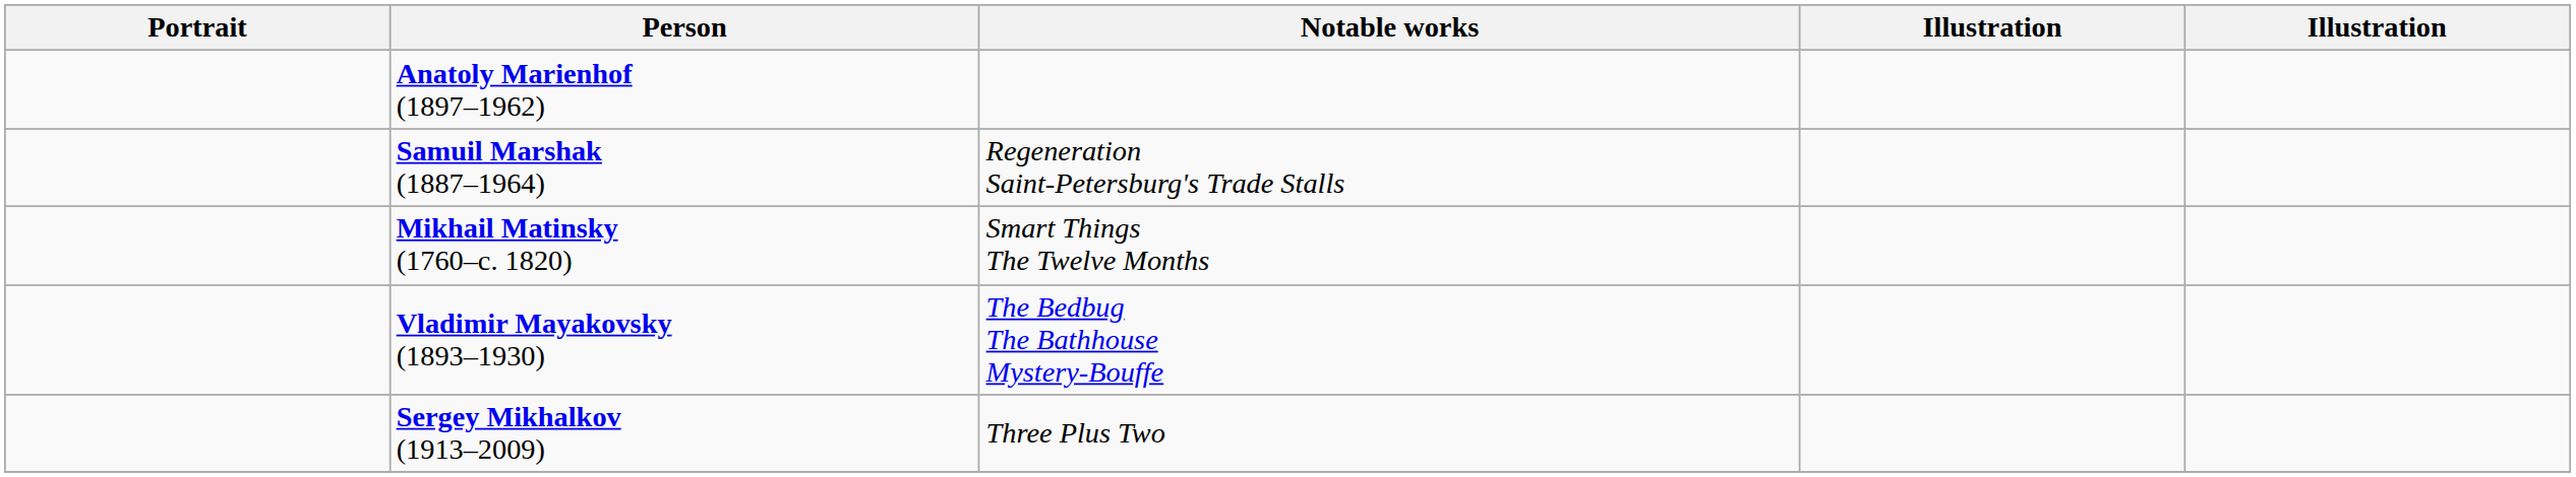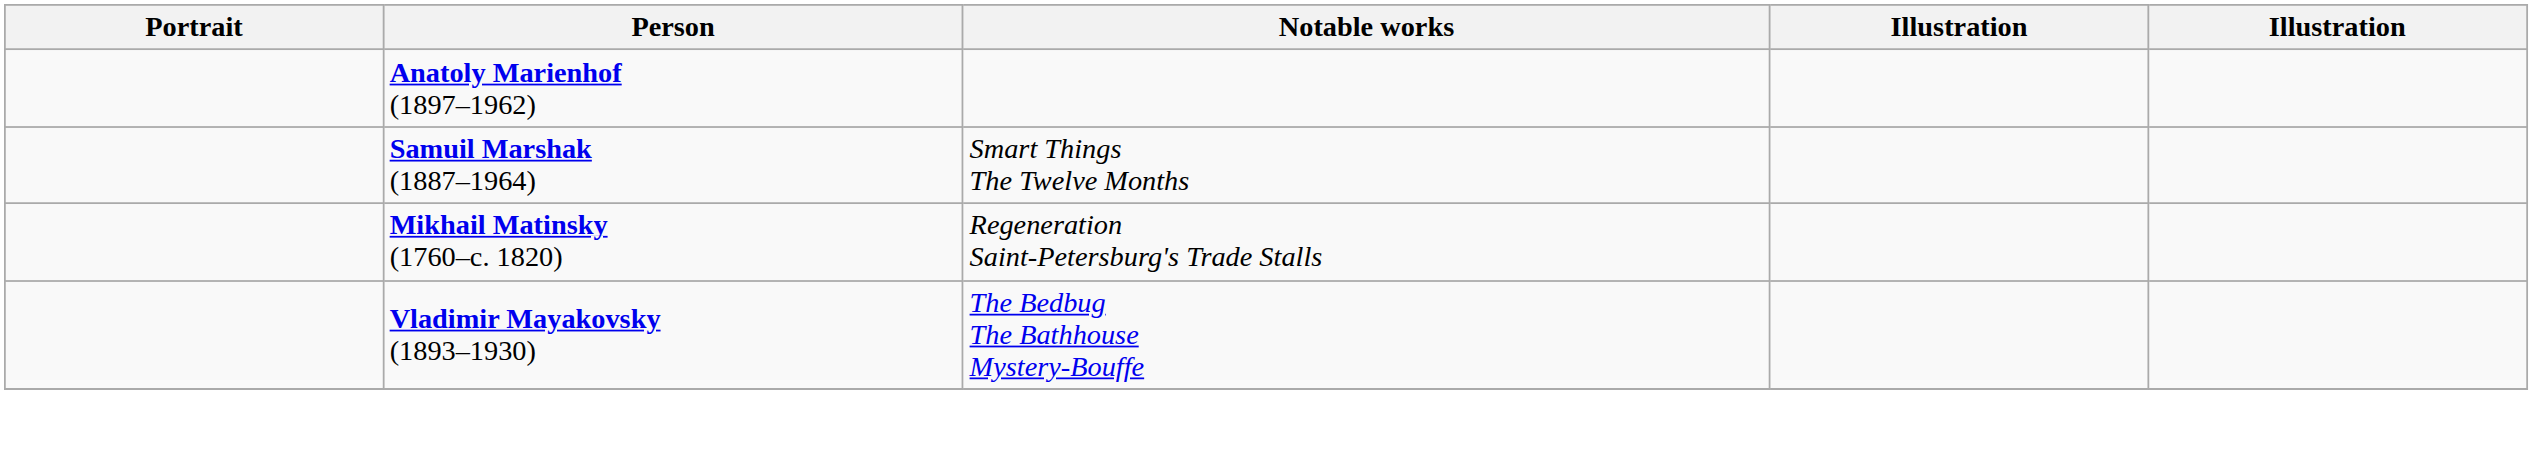Samuil Marshak (1887–1964) | Notable works: Regeneration Saint-Petersburg's Trade Stalls -> Smart Things The Twelve Months
Mikhail Matinsky (1760–c. 1820) | Notable works: Smart Things The Twelve Months -> Regeneration Saint-Petersburg's Trade Stalls
- row: Sergey Mikhalkov (1913–2009) | Three Plus Two
